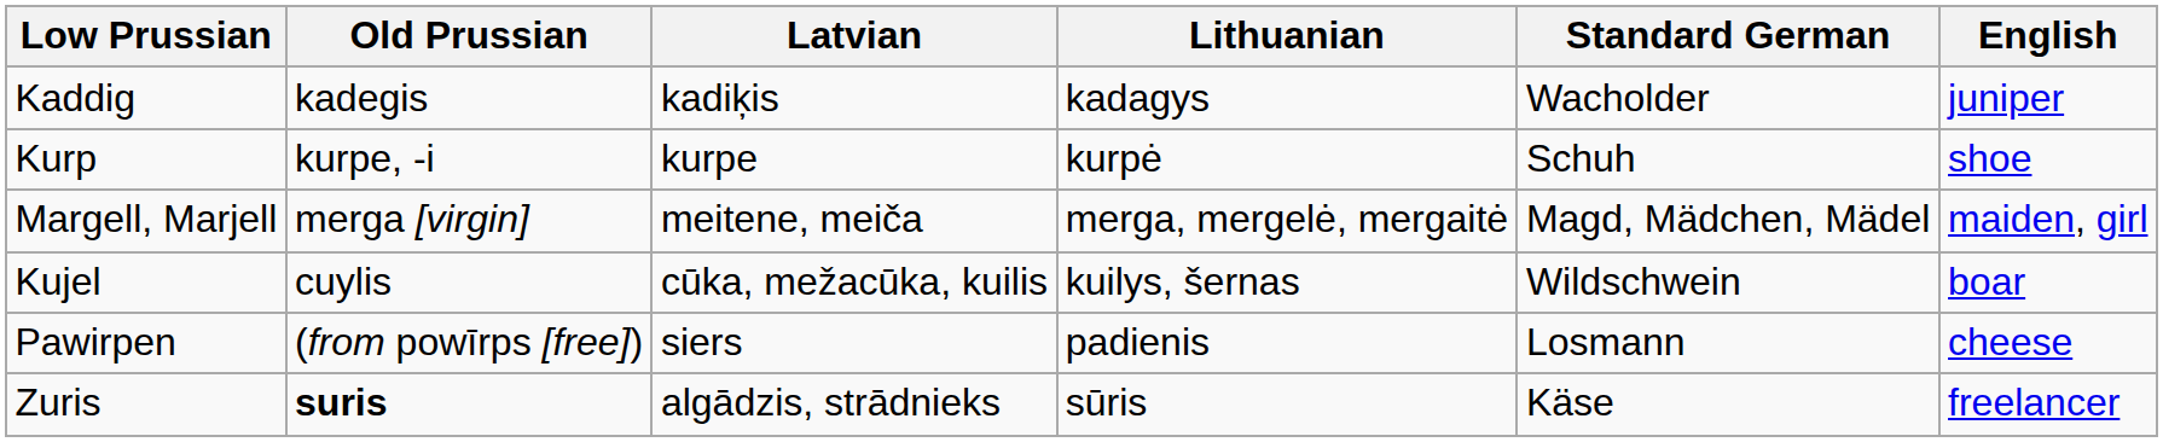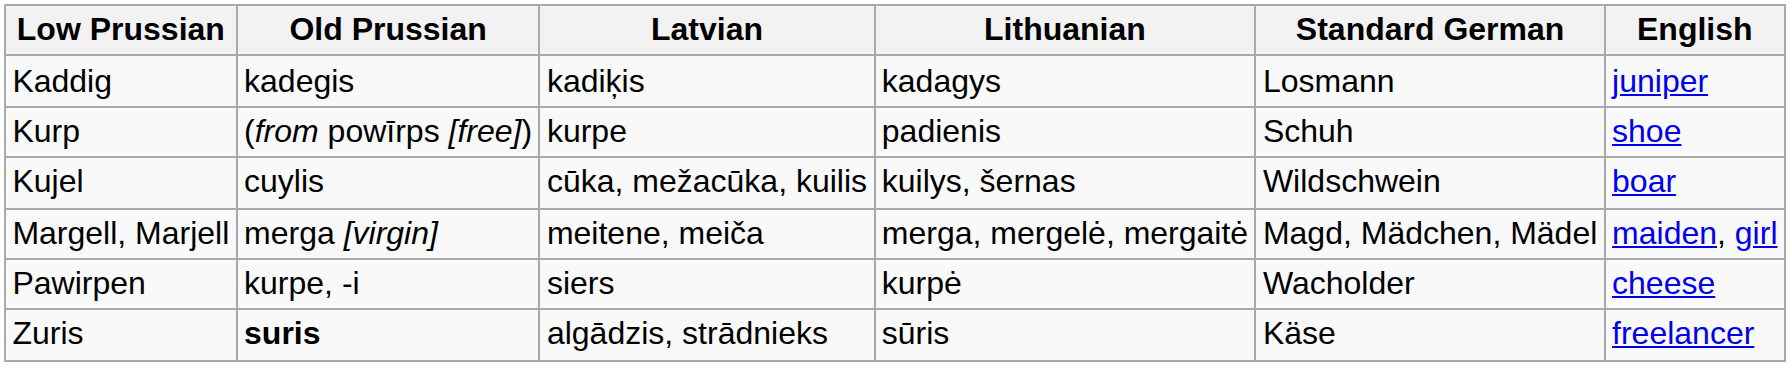Kaddig | Standard German: Wacholder -> Losmann
Kurp | Old Prussian: kurpe, -i -> (from powīrps [free])
Kurp | Lithuanian: kurpė -> padienis
rows swapped: Kujel <-> Margell, Marjell
Pawirpen | Old Prussian: (from powīrps [free]) -> kurpe, -i
Pawirpen | Lithuanian: padienis -> kurpė
Pawirpen | Standard German: Losmann -> Wacholder
